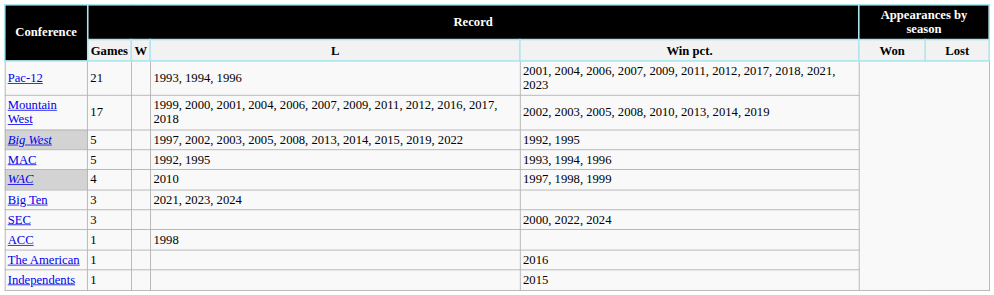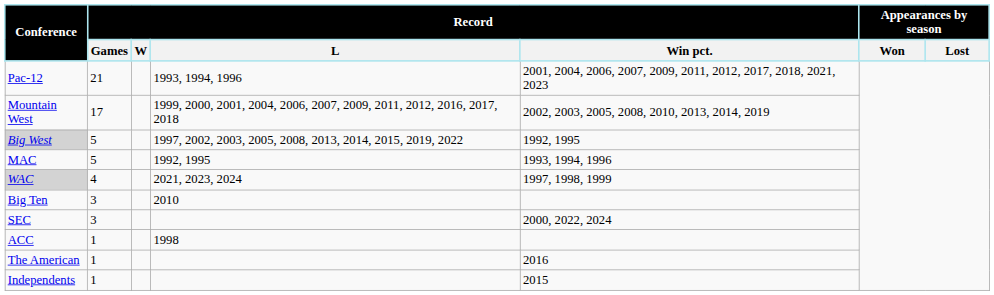WAC | Record / L: 2010 -> 2021, 2023, 2024
Big Ten | Record / L: 2021, 2023, 2024 -> 2010
